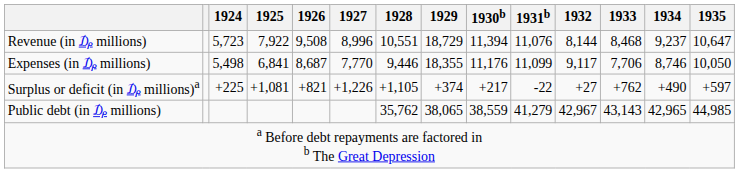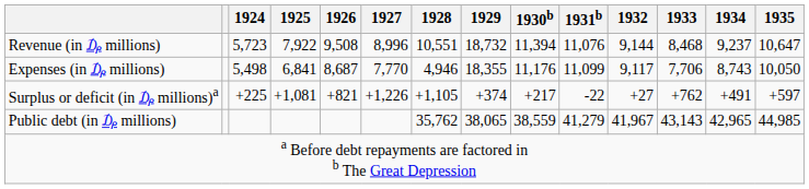Revenue (in ₯ millions) | 1929: 18,729 -> 18,732
Revenue (in ₯ millions) | 1932: 8,144 -> 9,144
Expenses (in ₯ millions) | 1928: 9,446 -> 4,946
Expenses (in ₯ millions) | 1934: 8,746 -> 8,743
Surplus or deficit (in ₯ millions)a | 1934: +490 -> +491
Public debt (in ₯ millions) | 1932: 42,967 -> 41,967
